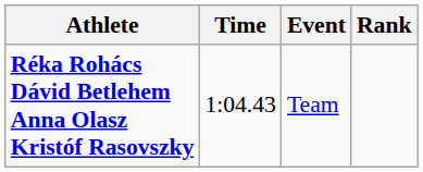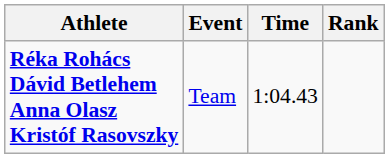columns swapped: Event <-> Time
